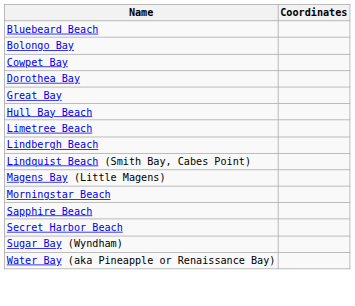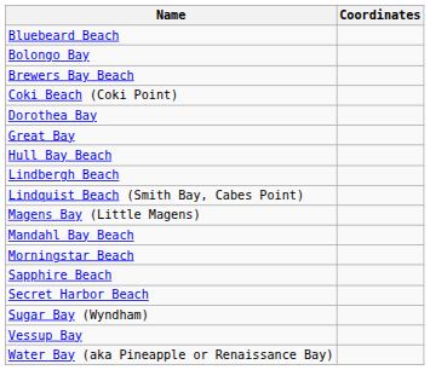+ row: Brewers Bay Beach
+ row: Coki Beach (Coki Point)
- row: Cowpet Bay
- row: Limetree Beach
+ row: Mandahl Bay Beach
+ row: Vessup Bay
